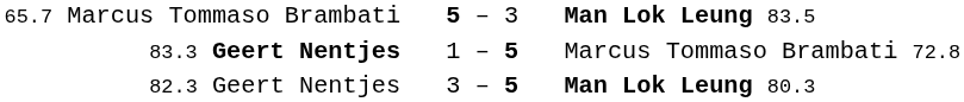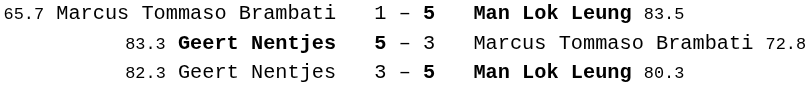65.7 Marcus Tommaso Brambati | column 2: 5 – 3 -> 1 – 5
83.3 Geert Nentjes | column 2: 1 – 5 -> 5 – 3
